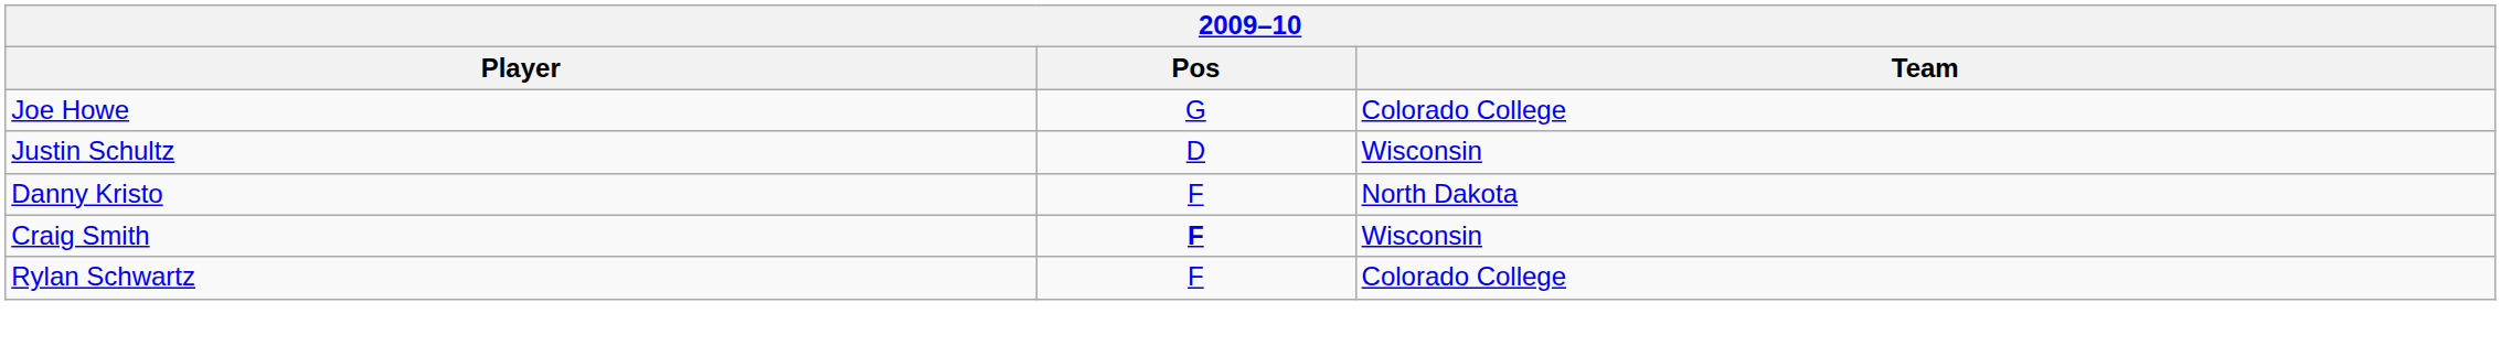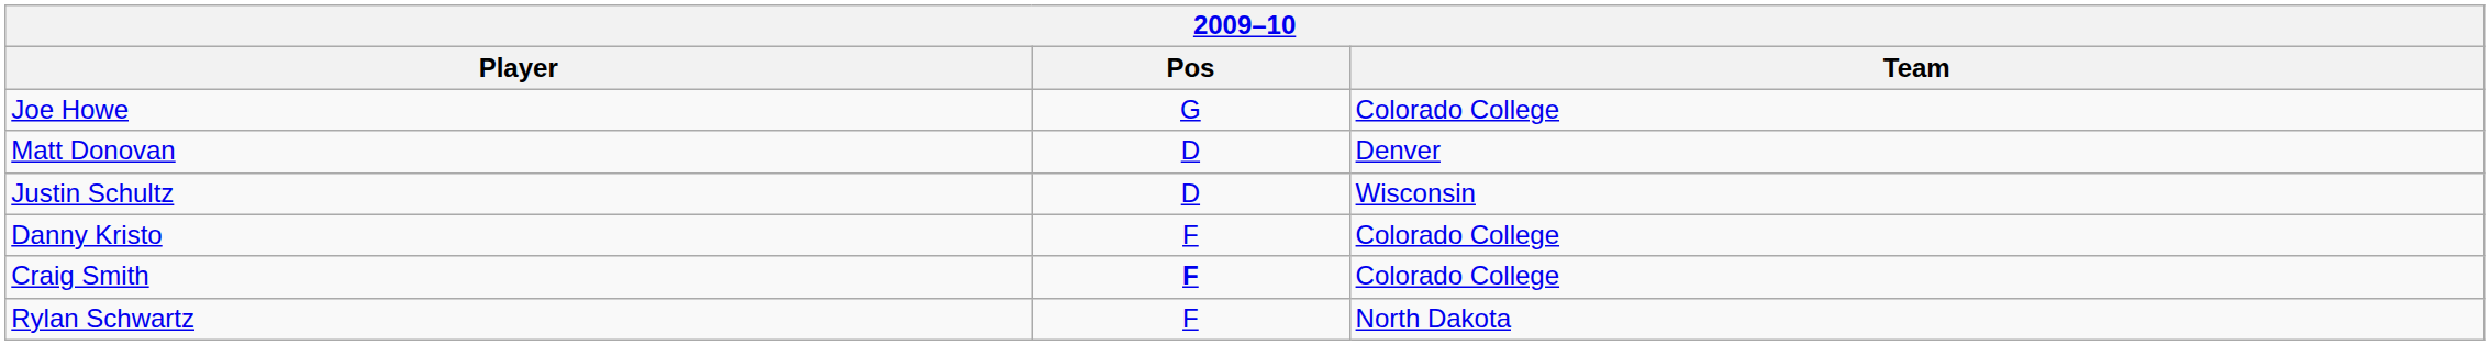+ row: Matt Donovan | D | Denver
Danny Kristo | Team: North Dakota -> Colorado College
Craig Smith | Team: Wisconsin -> Colorado College
Rylan Schwartz | Team: Colorado College -> North Dakota
